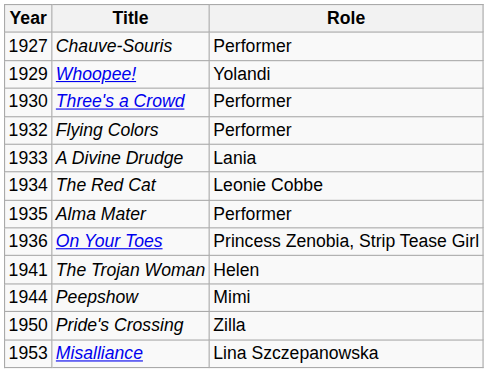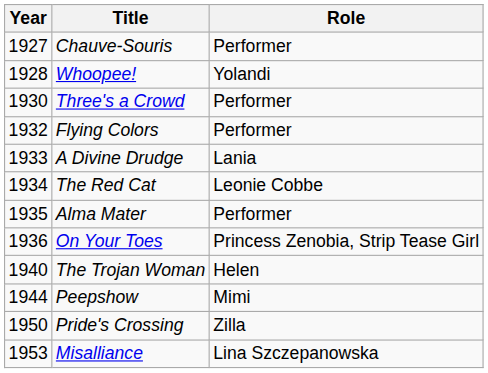Whoopee! | Year: 1929 -> 1928
The Trojan Woman | Year: 1941 -> 1940
